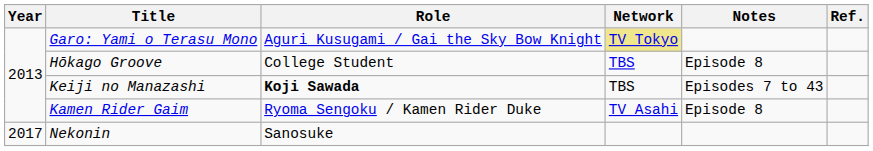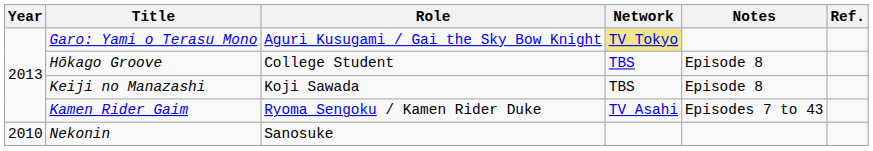Keiji no Manazashi | Role: bold -> normal
Keiji no Manazashi | Notes: Episodes 7 to 43 -> Episode 8
Kamen Rider Gaim | Notes: Episode 8 -> Episodes 7 to 43
Nekonin | Year: 2017 -> 2010
